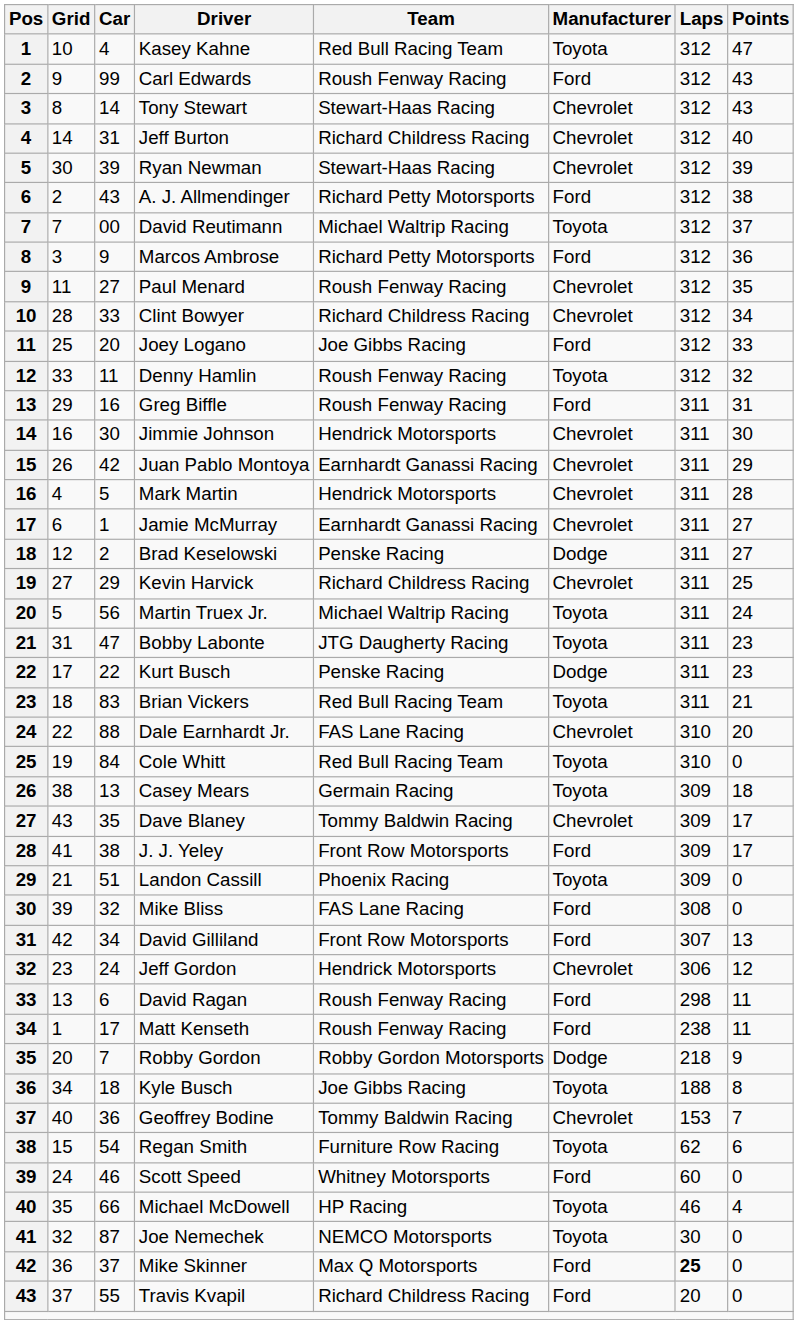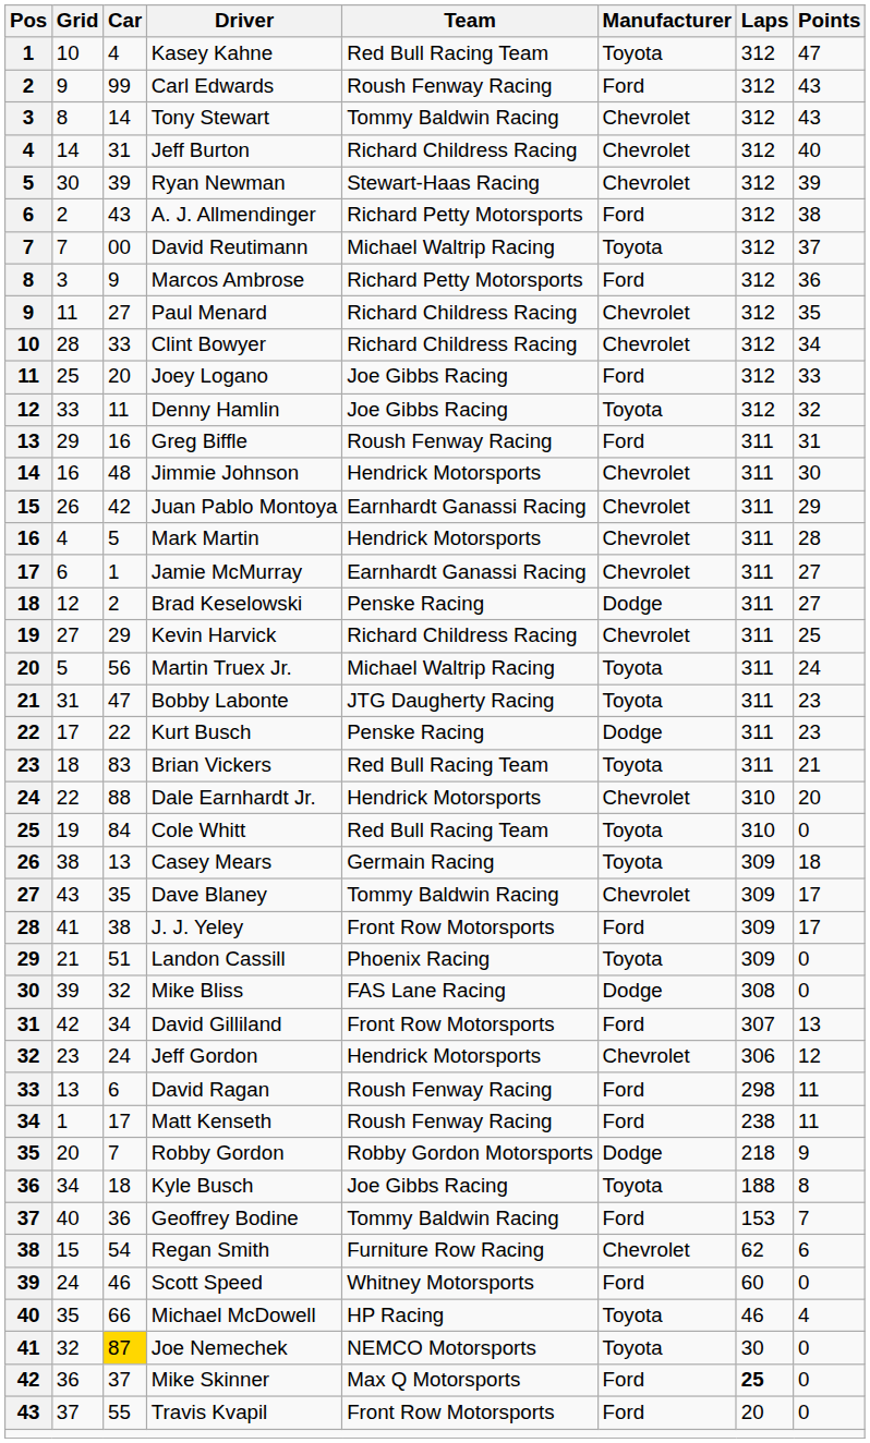Tony Stewart | Team: Stewart-Haas Racing -> Tommy Baldwin Racing
Paul Menard | Team: Roush Fenway Racing -> Richard Childress Racing
Denny Hamlin | Team: Roush Fenway Racing -> Joe Gibbs Racing
Jimmie Johnson | Car: 30 -> 48
Dale Earnhardt Jr. | Team: FAS Lane Racing -> Hendrick Motorsports
Mike Bliss | Manufacturer: Ford -> Dodge
Geoffrey Bodine | Manufacturer: Chevrolet -> Ford
Regan Smith | Manufacturer: Toyota -> Chevrolet
Joe Nemechek | Car: no background -> gold background
Travis Kvapil | Team: Richard Childress Racing -> Front Row Motorsports
